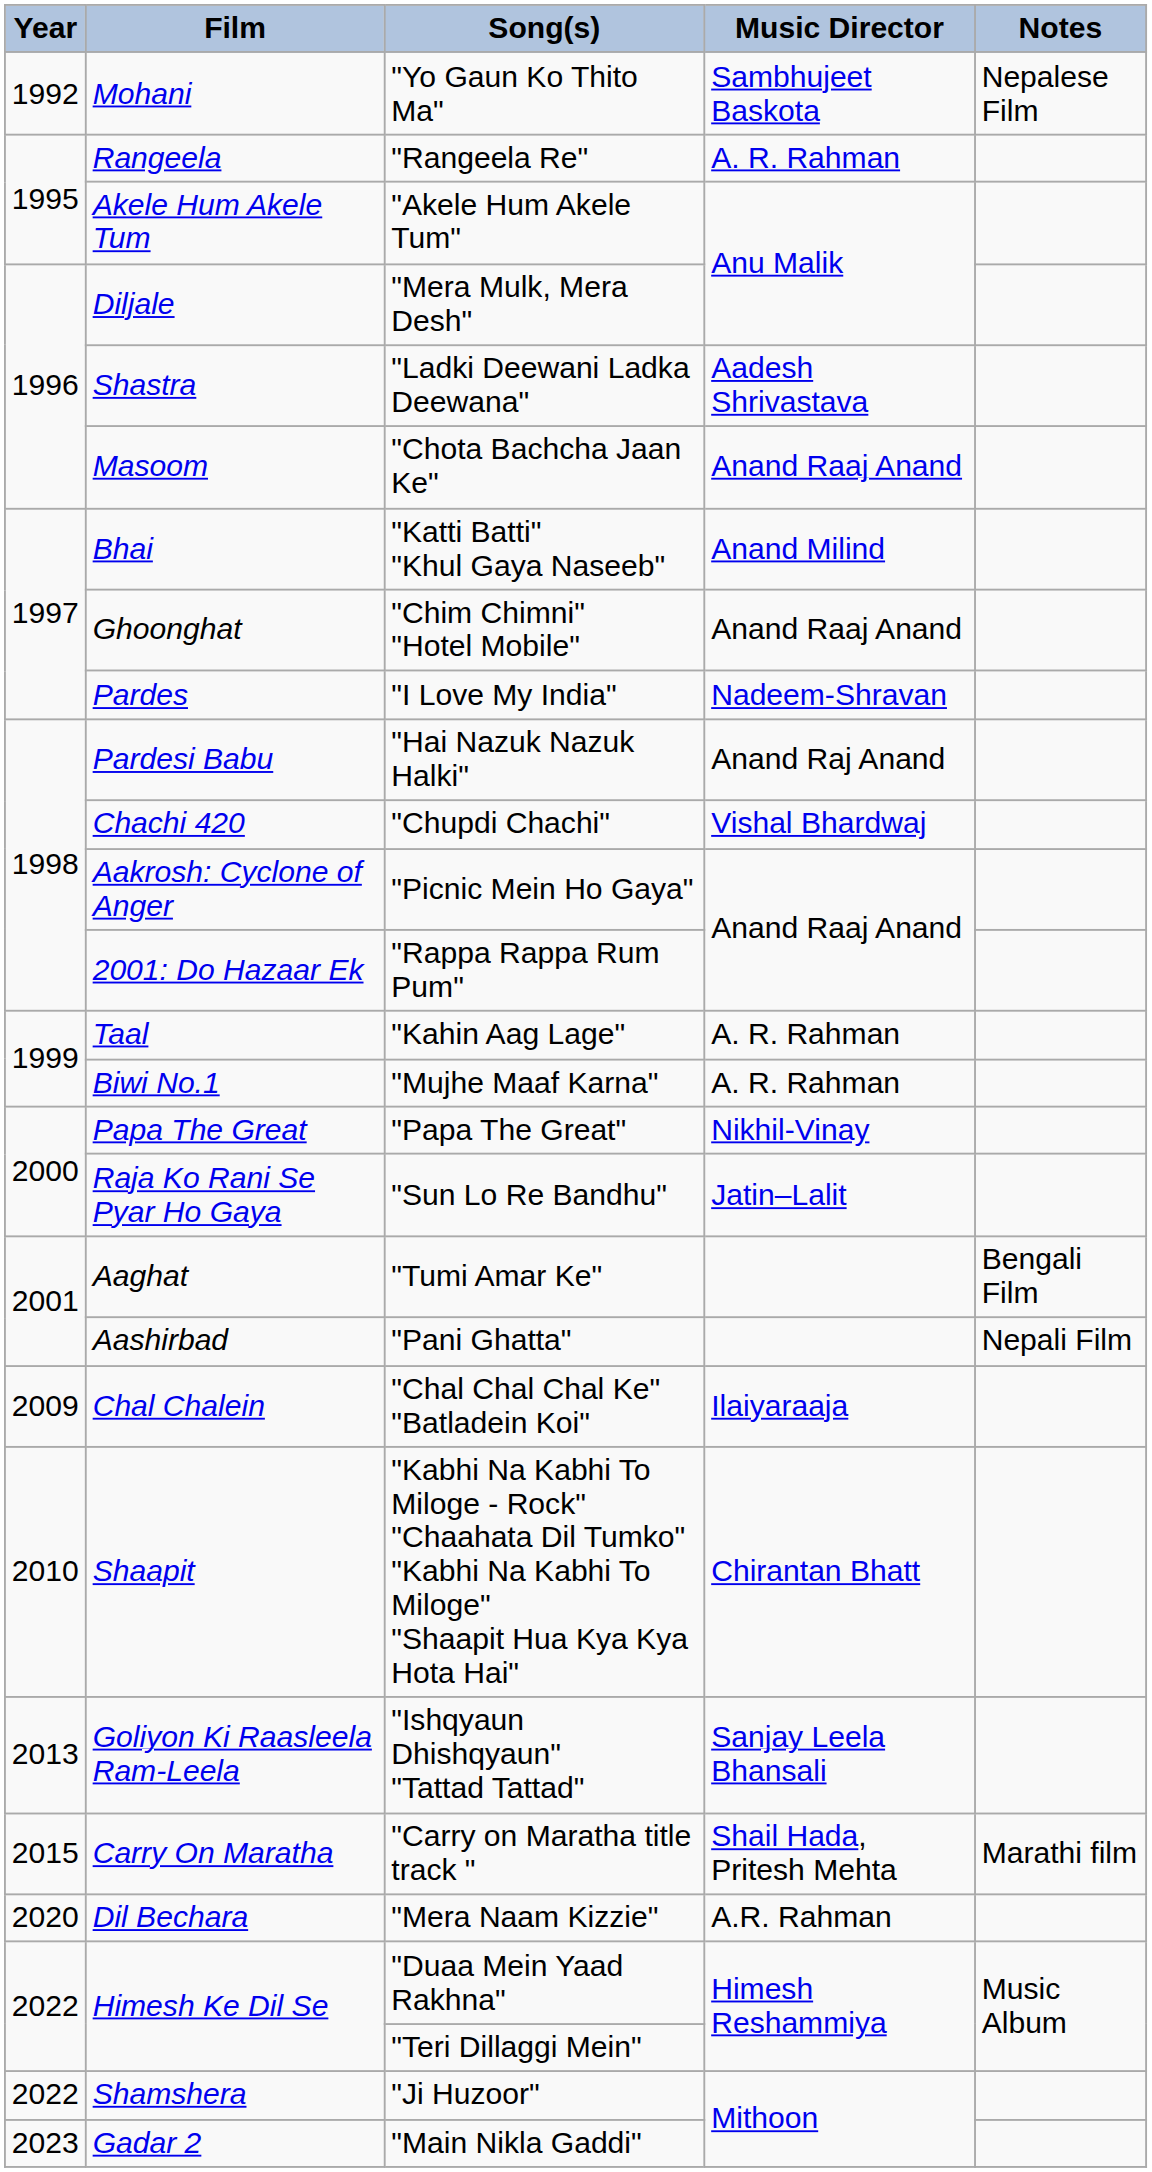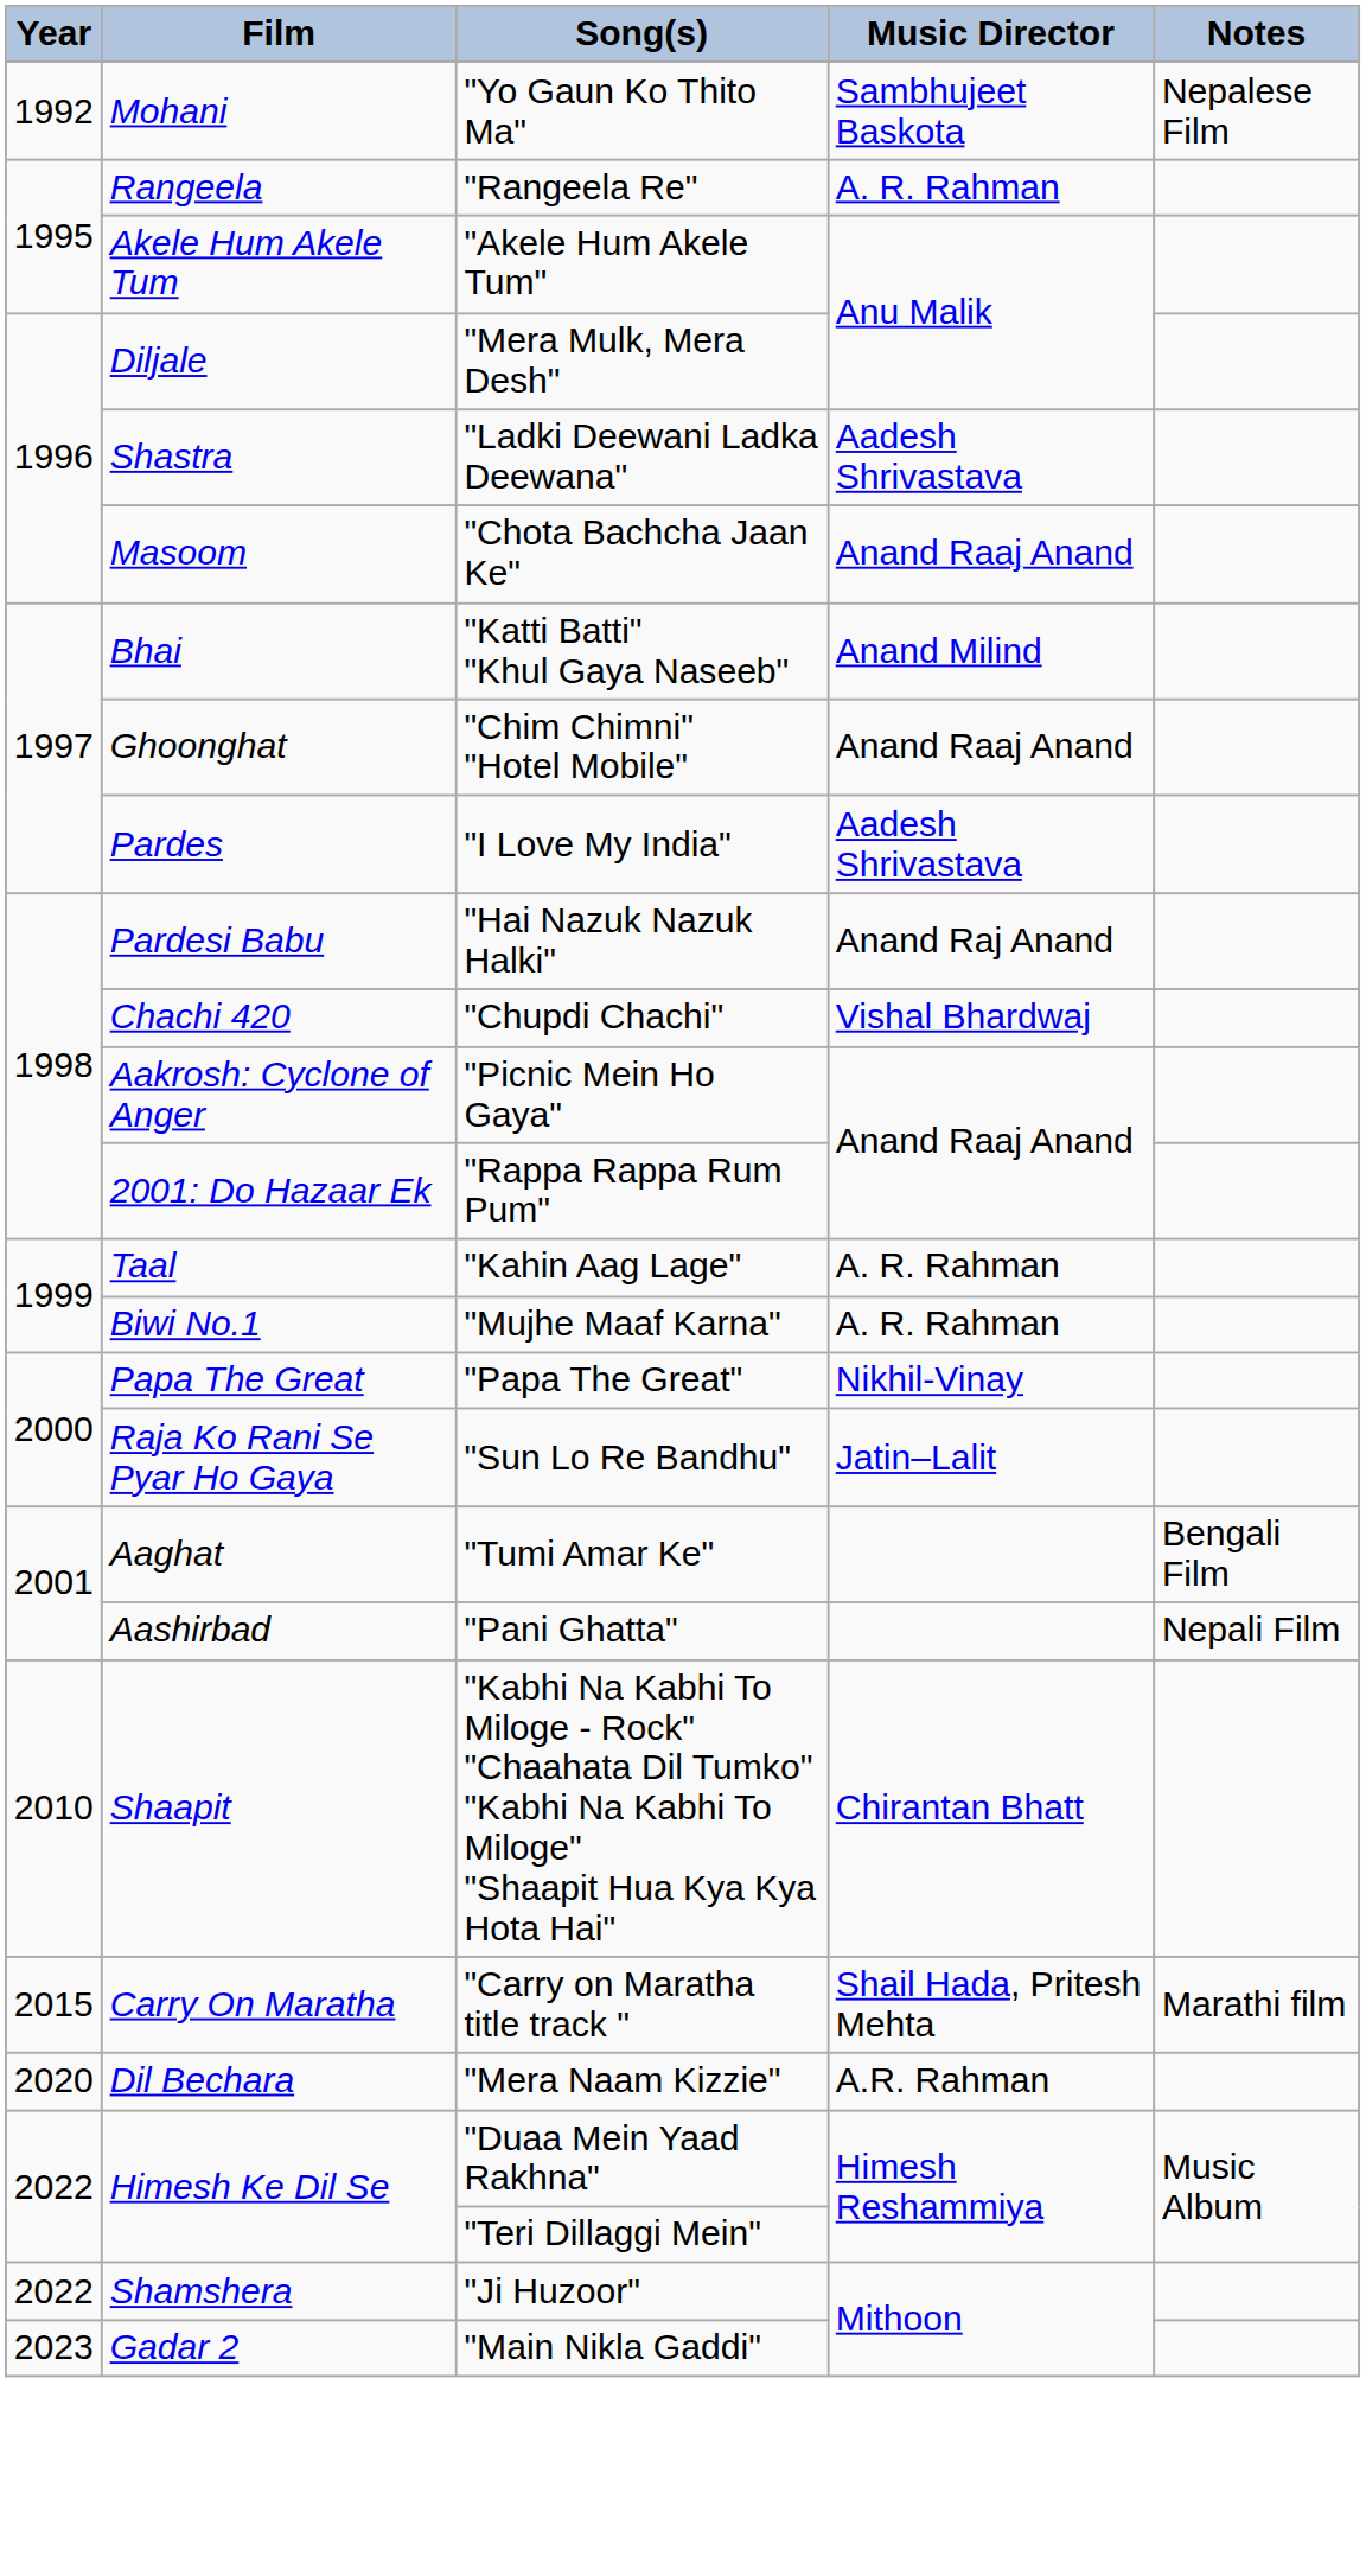"I Love My India" | Music Director: Nadeem-Shravan -> Aadesh Shrivastava
- row: 2009 | Chal Chalein | "Chal Chal Chal Ke" "Batladein Koi" | Ilaiyaraaja
- row: 2013 | Goliyon Ki Raasleela Ram-Leela | "Ishqyaun Dhishqyaun" "Tattad Tattad" | Sanjay Leela Bhansali
